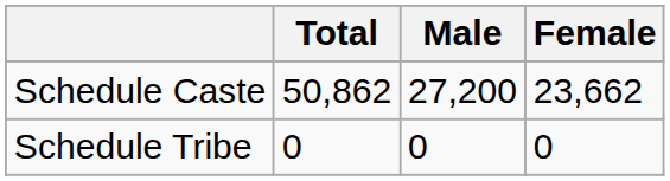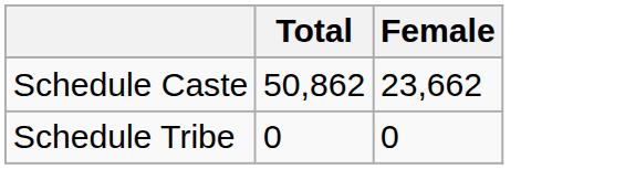- column: Male | 27,200 | 0
